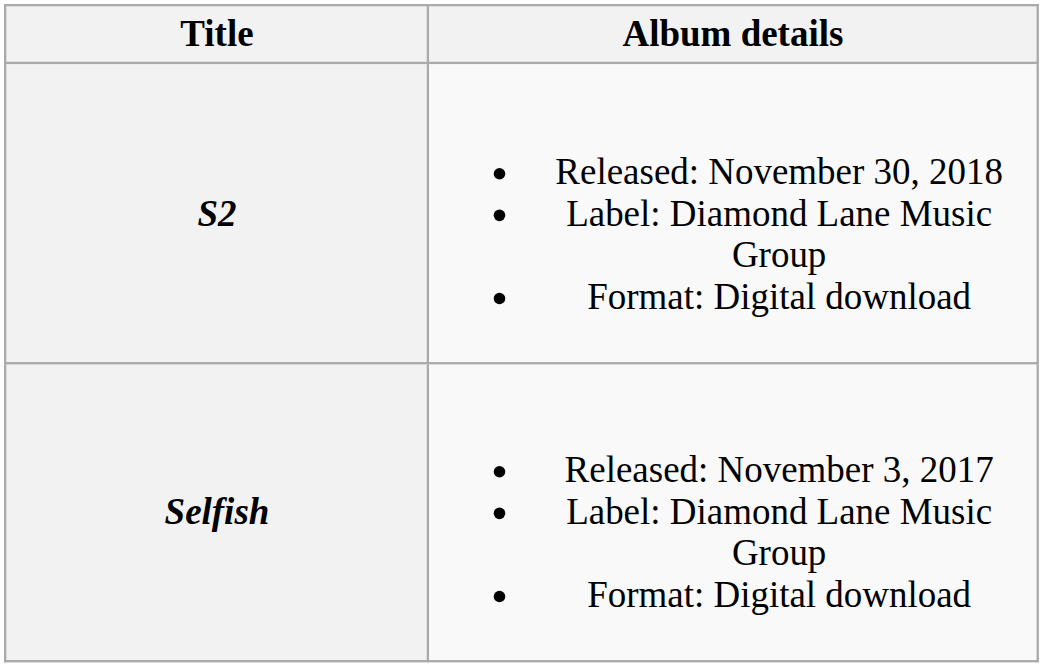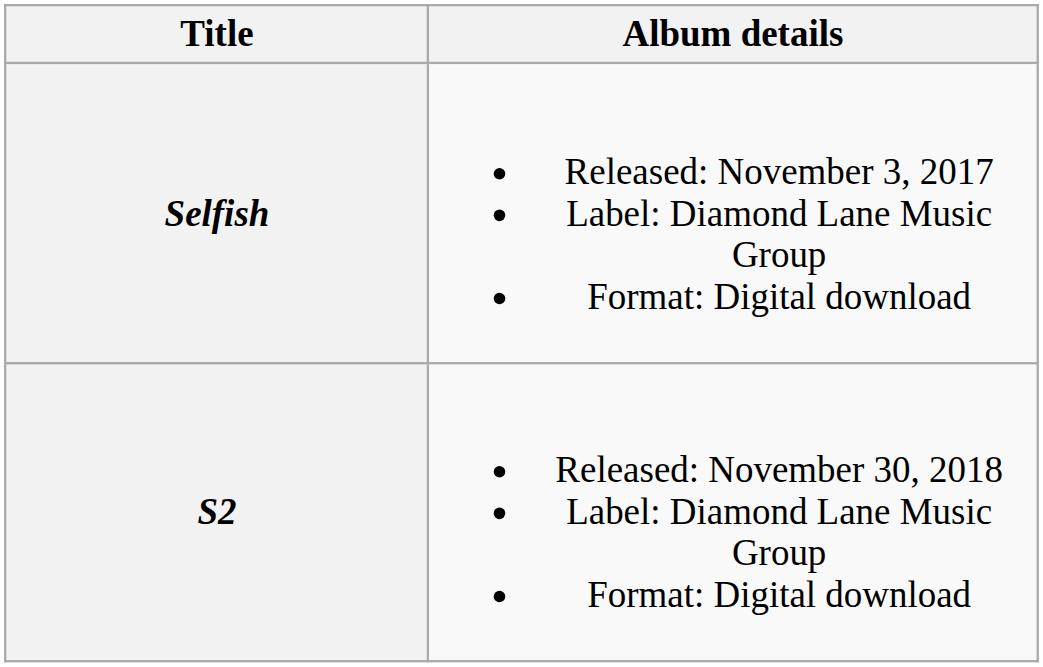rows swapped: Selfish <-> S2
